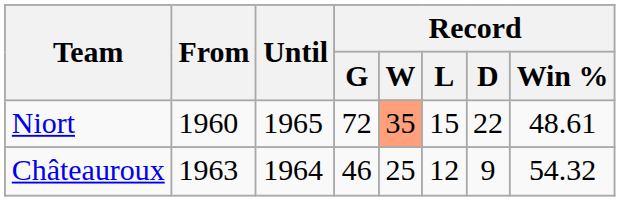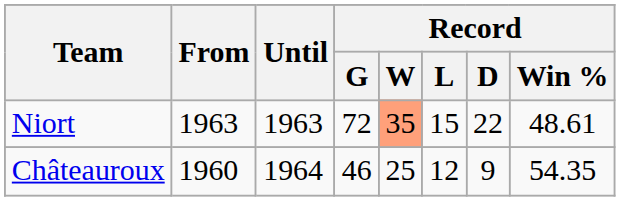Niort | From: 1960 -> 1963
Niort | Until: 1965 -> 1963
Châteauroux | From: 1963 -> 1960
Châteauroux | Record / Win %: 54.32 -> 54.35
